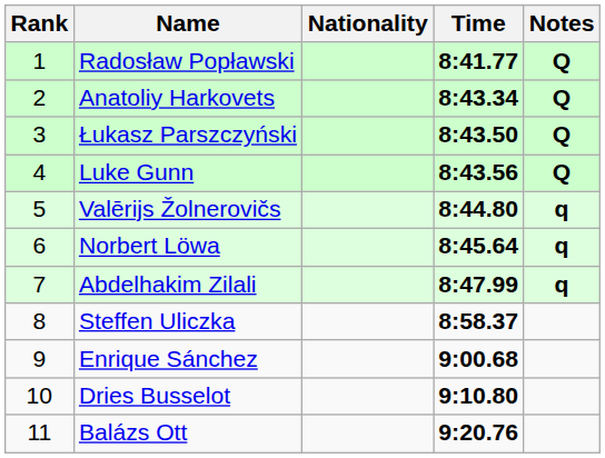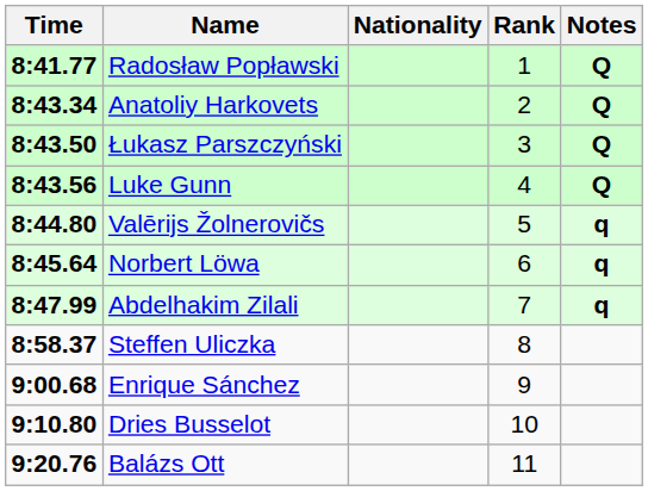columns swapped: Rank <-> Time
